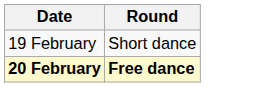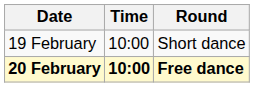+ column: Time | 10:00 | 10:00
